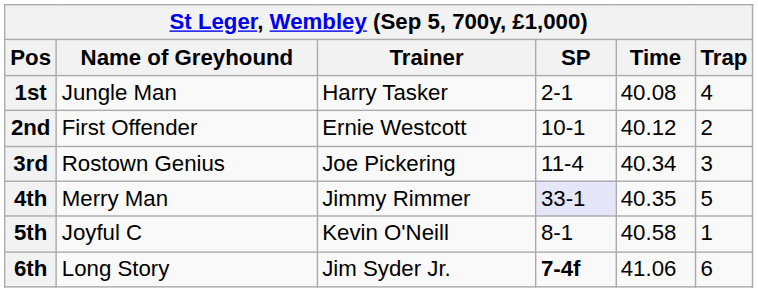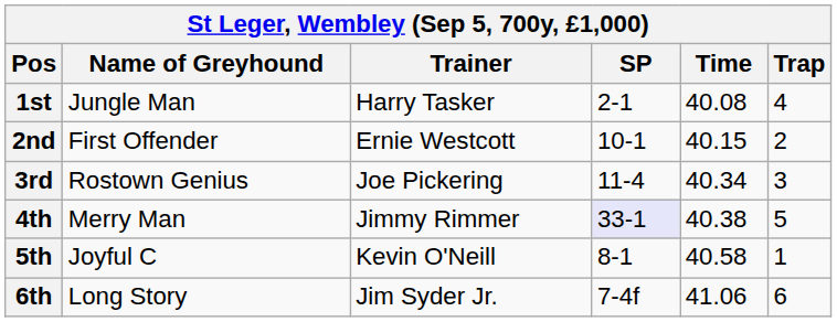2nd | Time: 40.12 -> 40.15
4th | Time: 40.35 -> 40.38
6th | SP: bold -> normal
